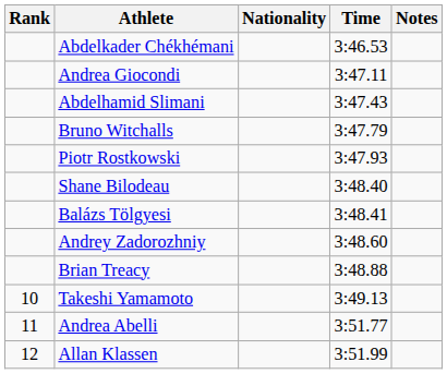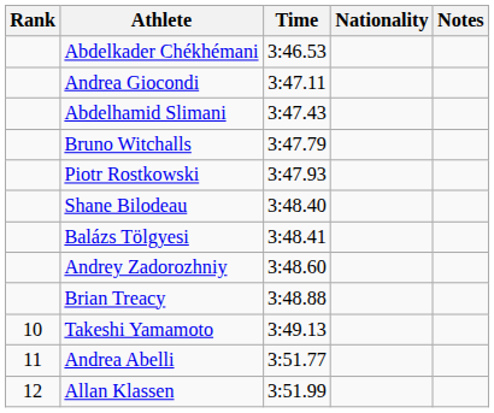columns swapped: Nationality <-> Time
